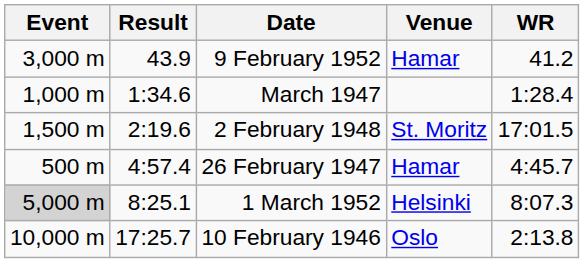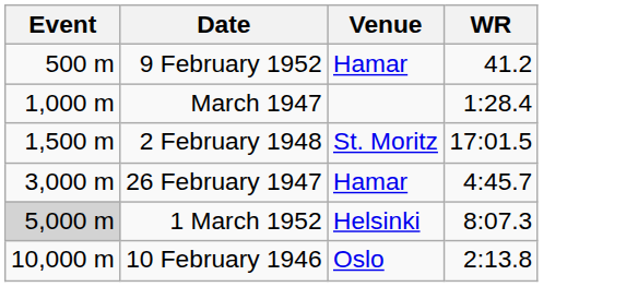- column: Result | 43.9 | 1:34.6 | 2:19.6 | 4:57.4 | 8:25.1 | 17:25.7
9 February 1952 | Event: 3,000 m -> 500 m
26 February 1947 | Event: 500 m -> 3,000 m
